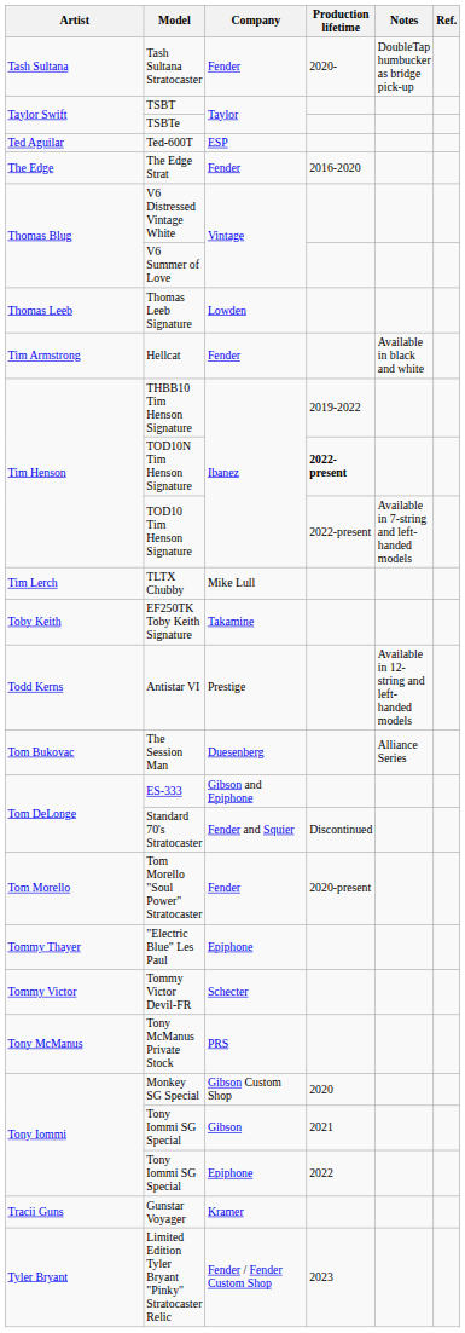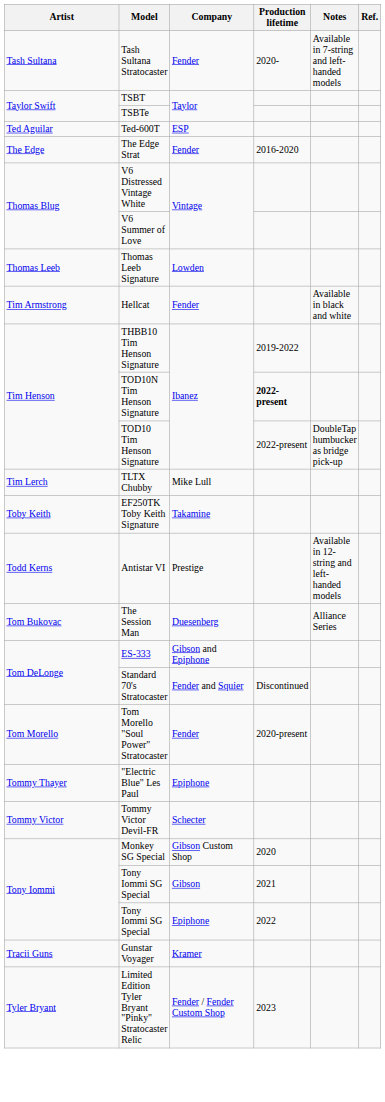Tash Sultana Stratocaster | Notes: DoubleTap humbucker as bridge pick-up -> Available in 7-string and left-handed models
TOD10 Tim Henson Signature | Notes: Available in 7-string and left-handed models -> DoubleTap humbucker as bridge pick-up
- row: Tony McManus | Tony McManus Private Stock | PRS
